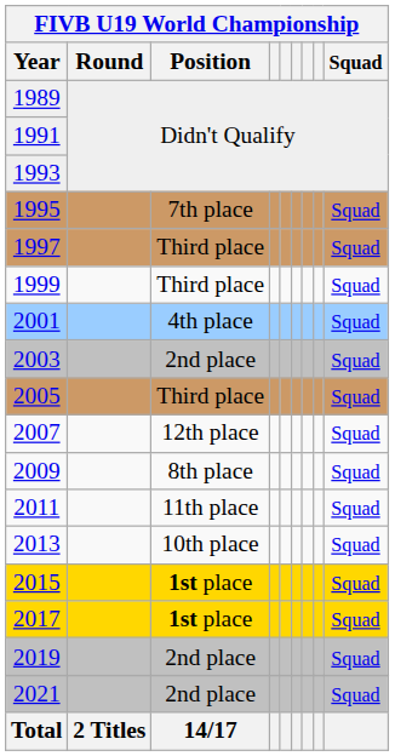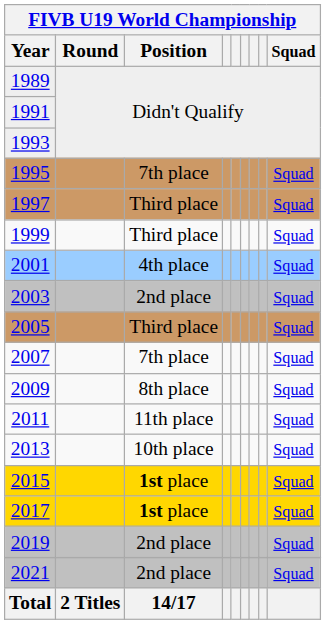2007 | FIVB U19 World Championship / Position: 12th place -> 7th place
